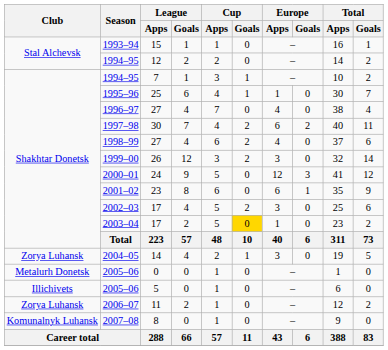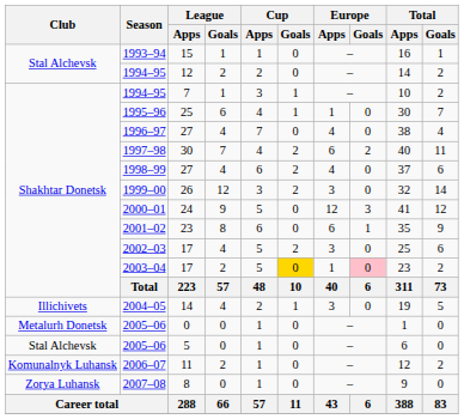2003–04 | Europe / Goals: no background -> pink background
2004–05 | Club: Zorya Luhansk -> Illichivets
2005–06 / 5 | Club: Illichivets -> Stal Alchevsk
2006–07 | Club: Zorya Luhansk -> Komunalnyk Luhansk
2007–08 | Club: Komunalnyk Luhansk -> Zorya Luhansk
